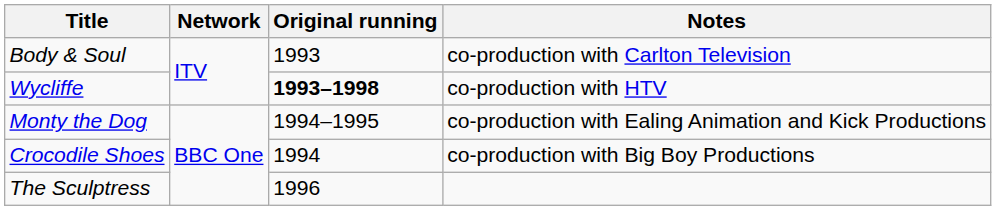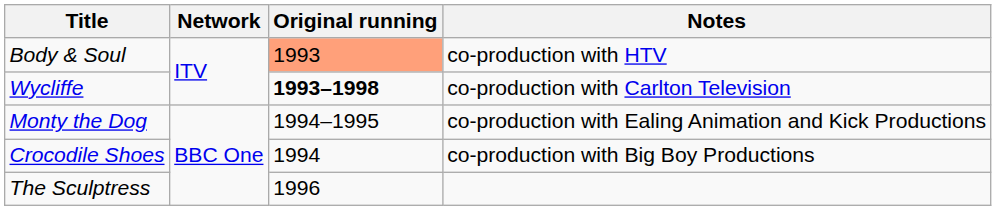Body & Soul | Original running: no background -> lightsalmon background
Body & Soul | Notes: co-production with Carlton Television -> co-production with HTV
Wycliffe | Notes: co-production with HTV -> co-production with Carlton Television
